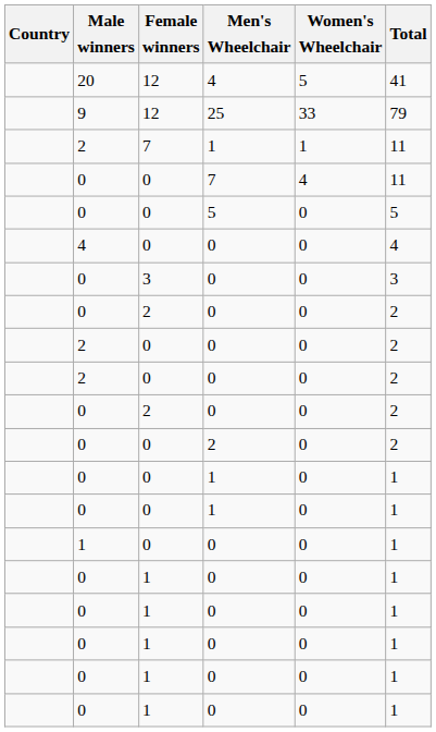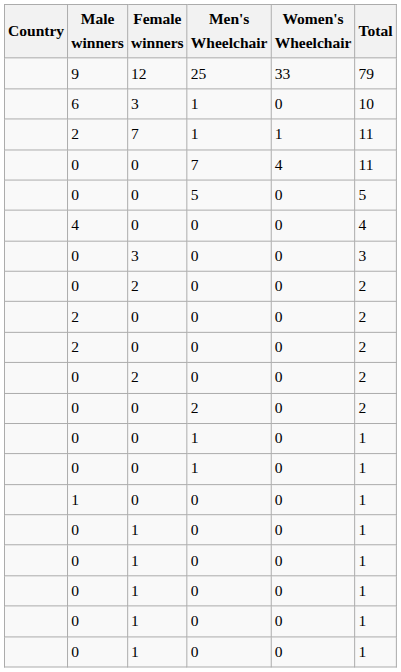- row: 20 | 12 | 4 | 5 | 41
+ row: 6 | 3 | 1 | 0 | 10
